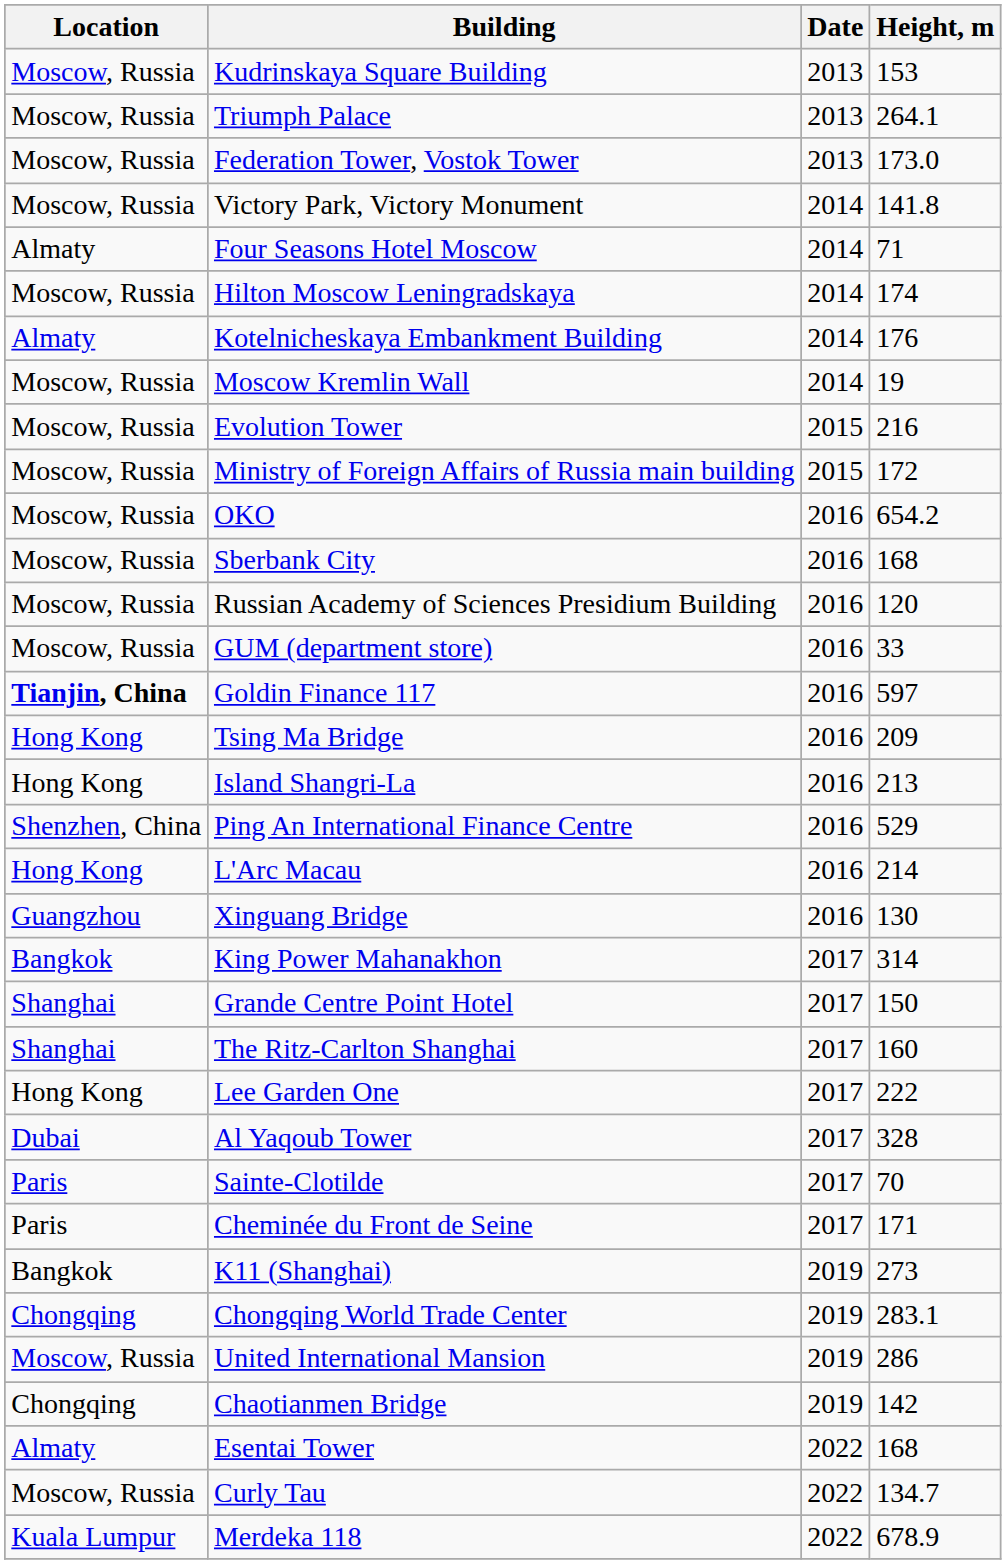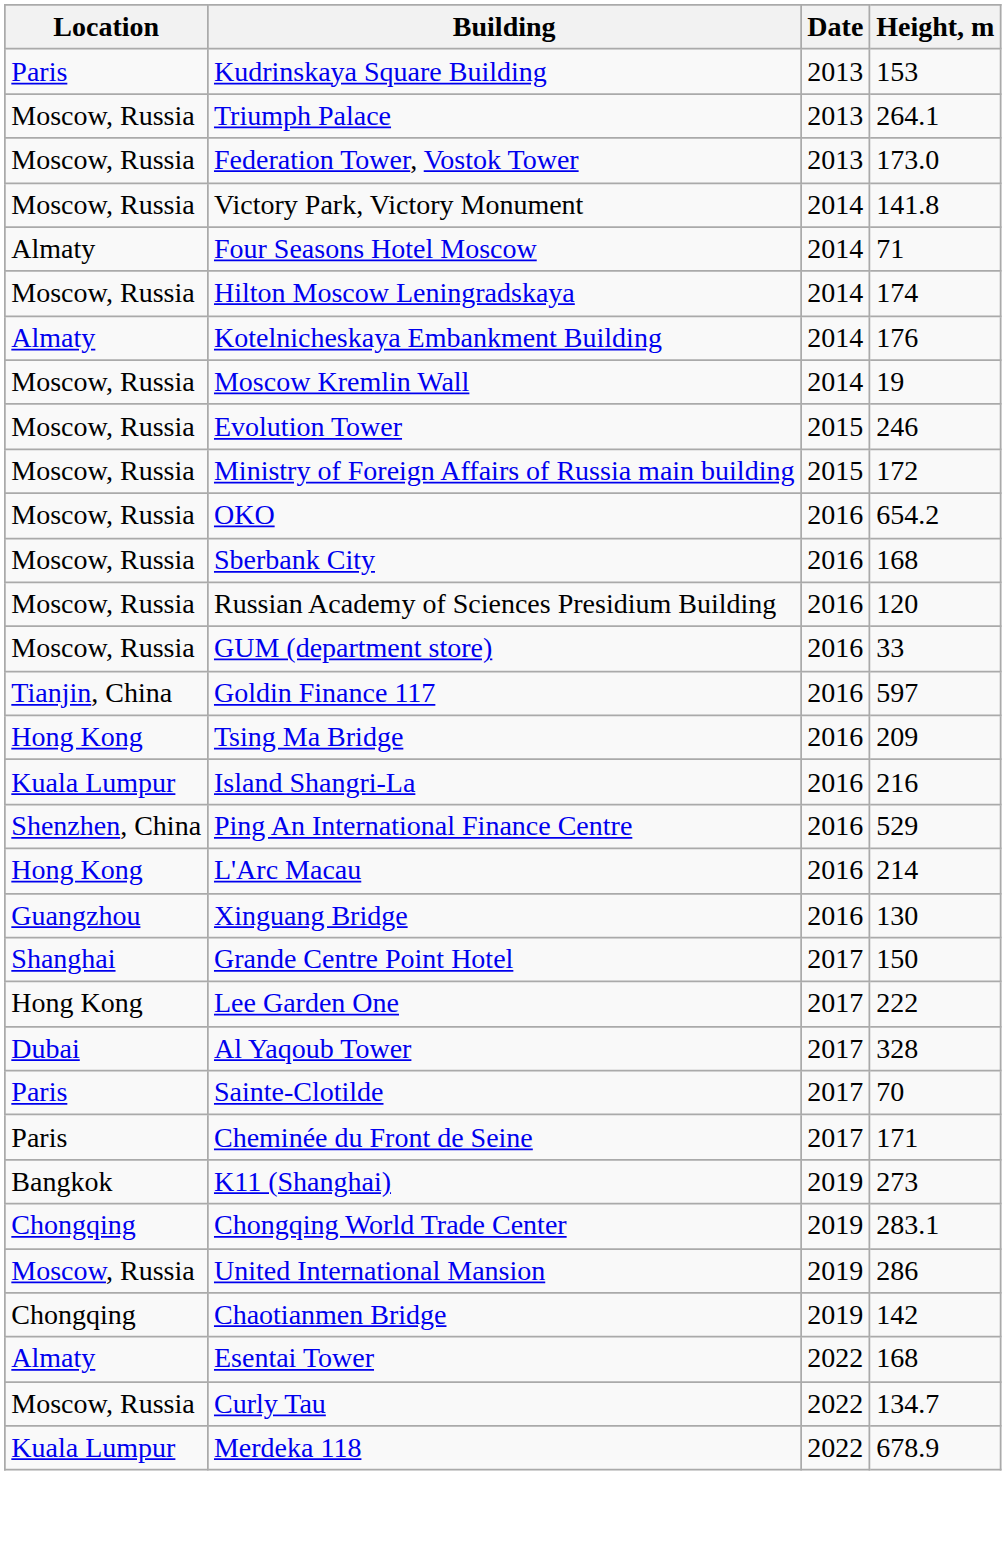Kudrinskaya Square Building | Location: Moscow, Russia -> Paris
Evolution Tower | Height, m: 216 -> 246
Goldin Finance 117 | Location: bold -> normal
Island Shangri-La | Location: Hong Kong -> Kuala Lumpur
Island Shangri-La | Height, m: 213 -> 216
- row: Bangkok | King Power Mahanakhon | 2017 | 314
- row: Shanghai | The Ritz-Carlton Shanghai | 2017 | 160
